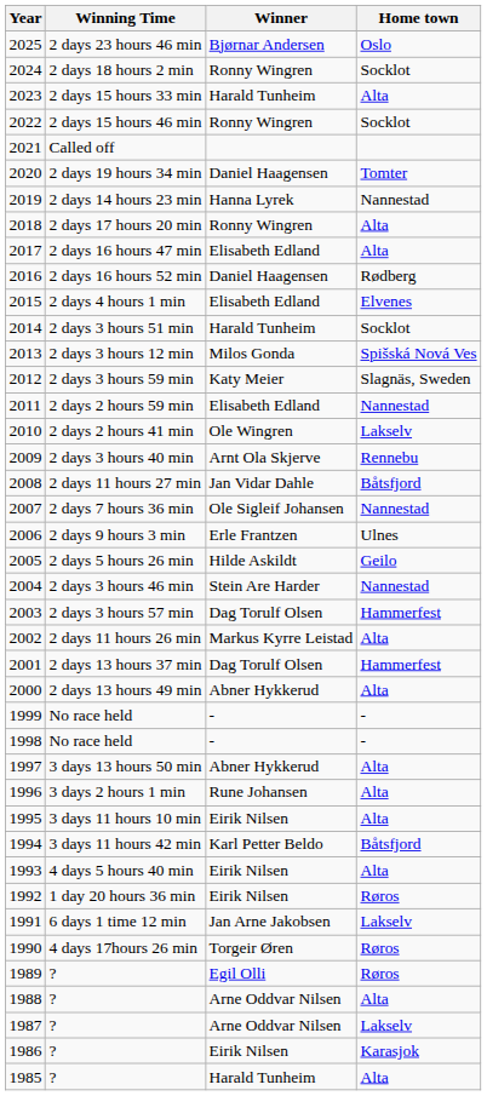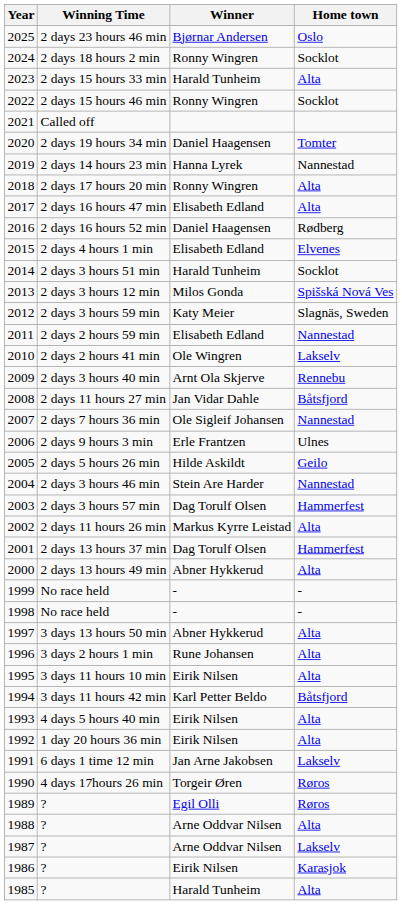1992 | Home town: Røros -> Alta
